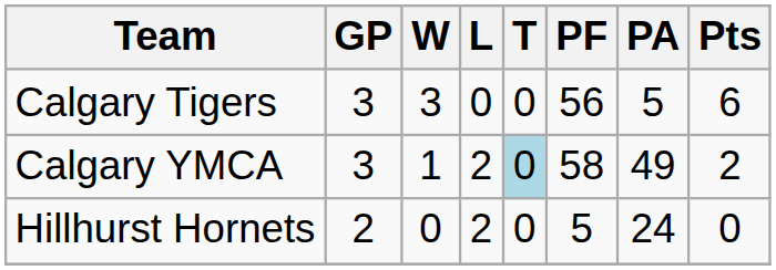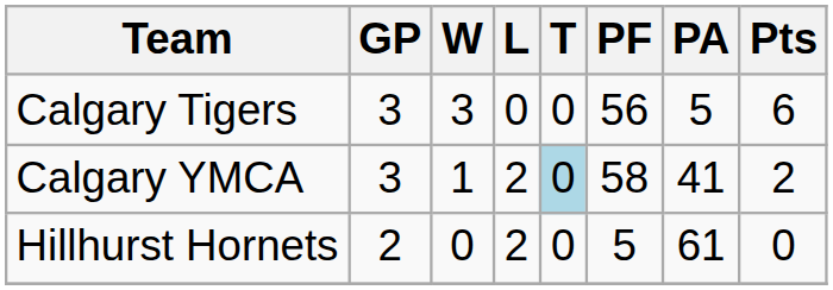Calgary YMCA | PA: 49 -> 41
Hillhurst Hornets | PA: 24 -> 61
